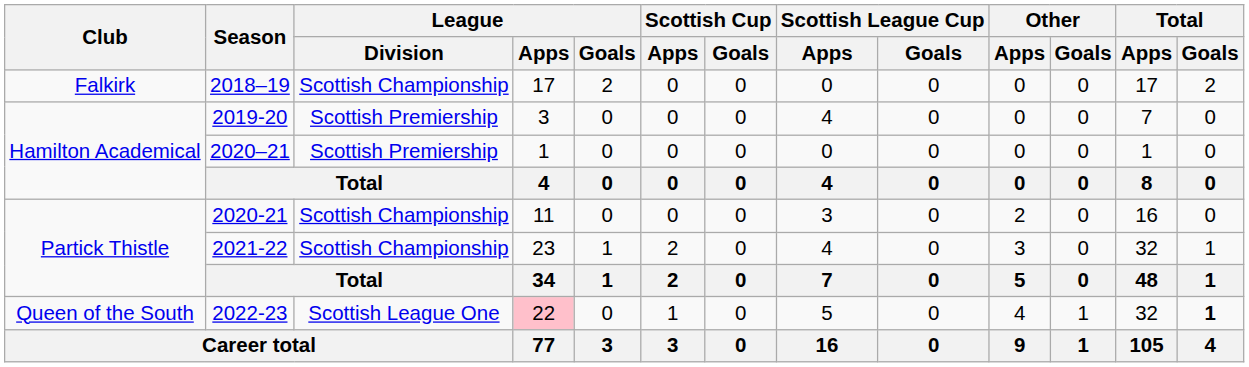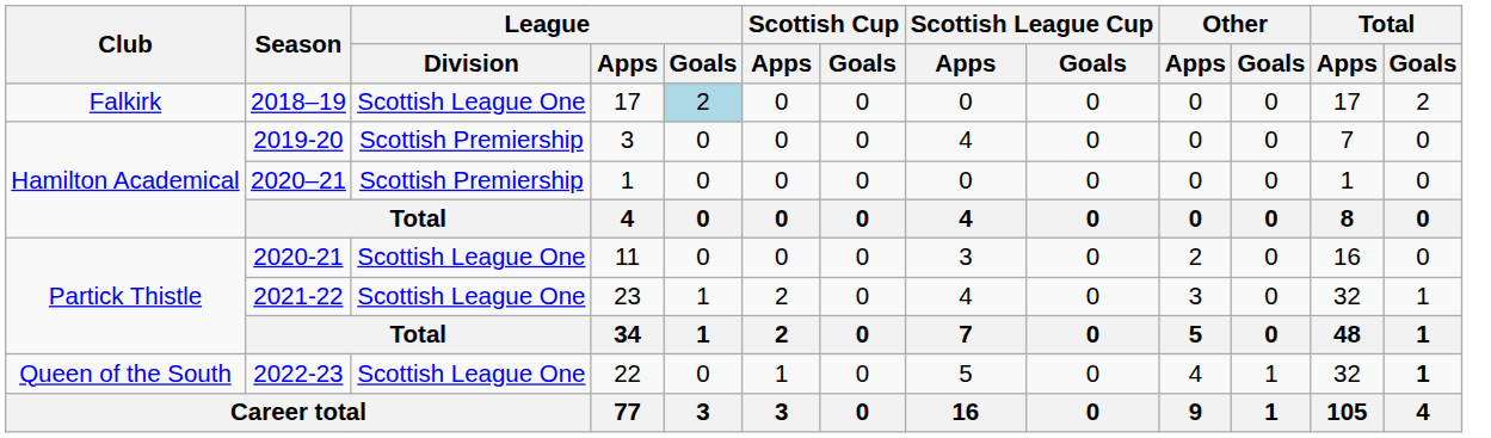2018–19 | League / Division: Scottish Championship -> Scottish League One
2018–19 | League / Goals: no background -> lightblue background
2020-21 | League / Division: Scottish Championship -> Scottish League One
2021-22 | League / Division: Scottish Championship -> Scottish League One
2022-23 | League / Apps: pink background -> no background
